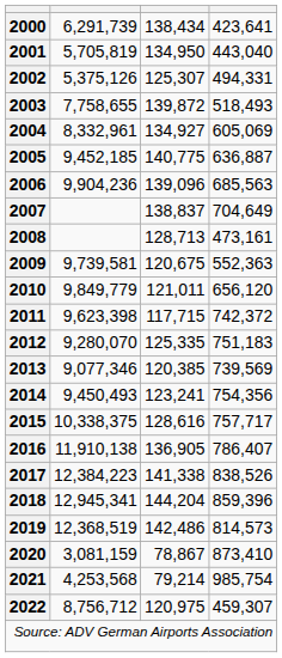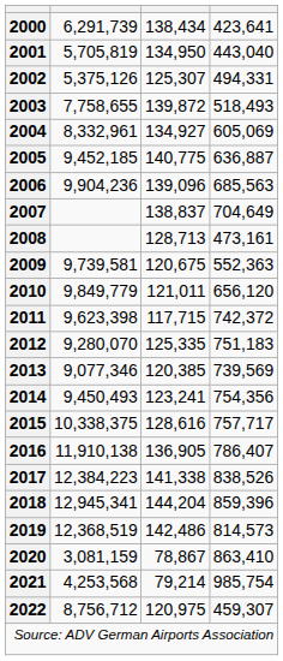2020 | column 4: 873,410 -> 863,410
